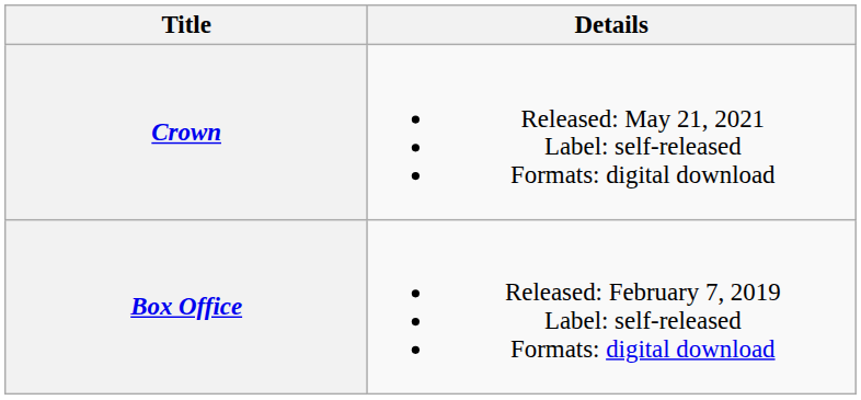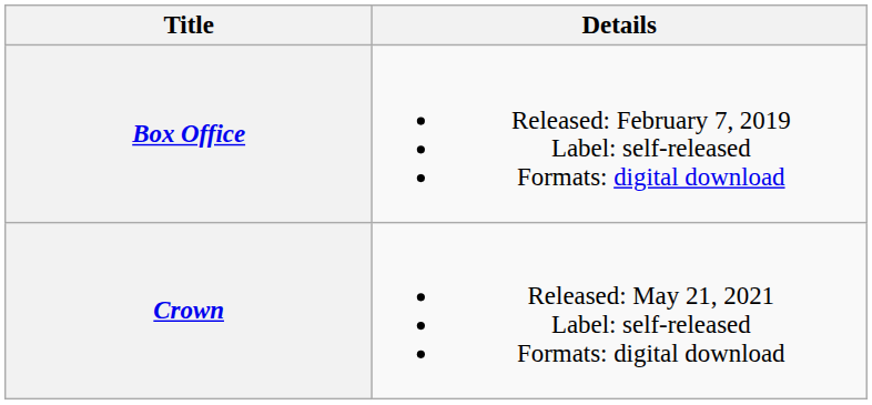rows swapped: Box Office <-> Crown
